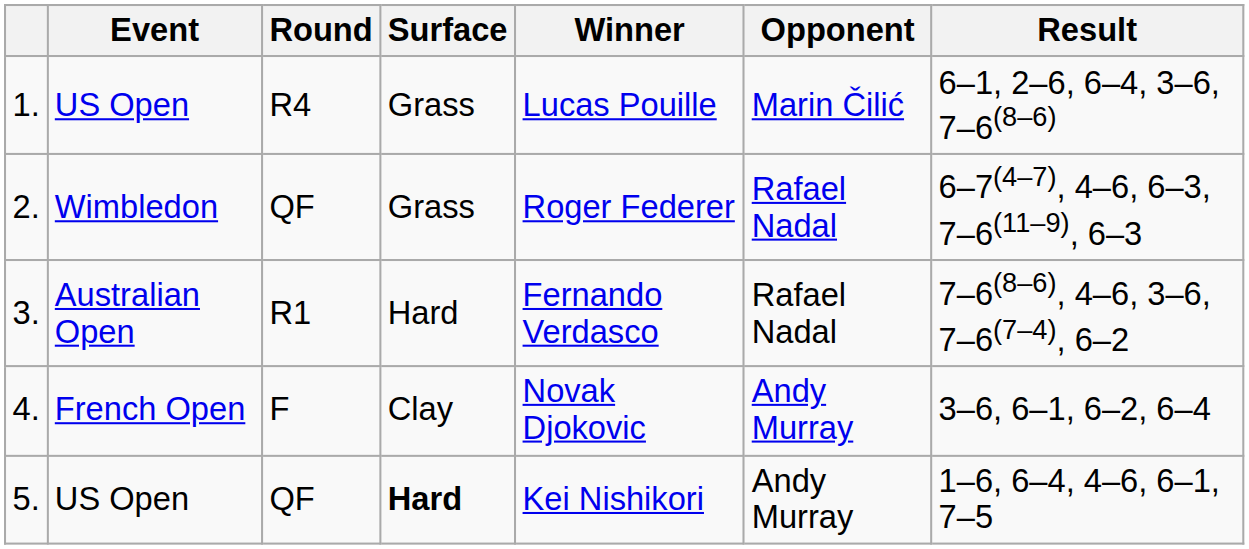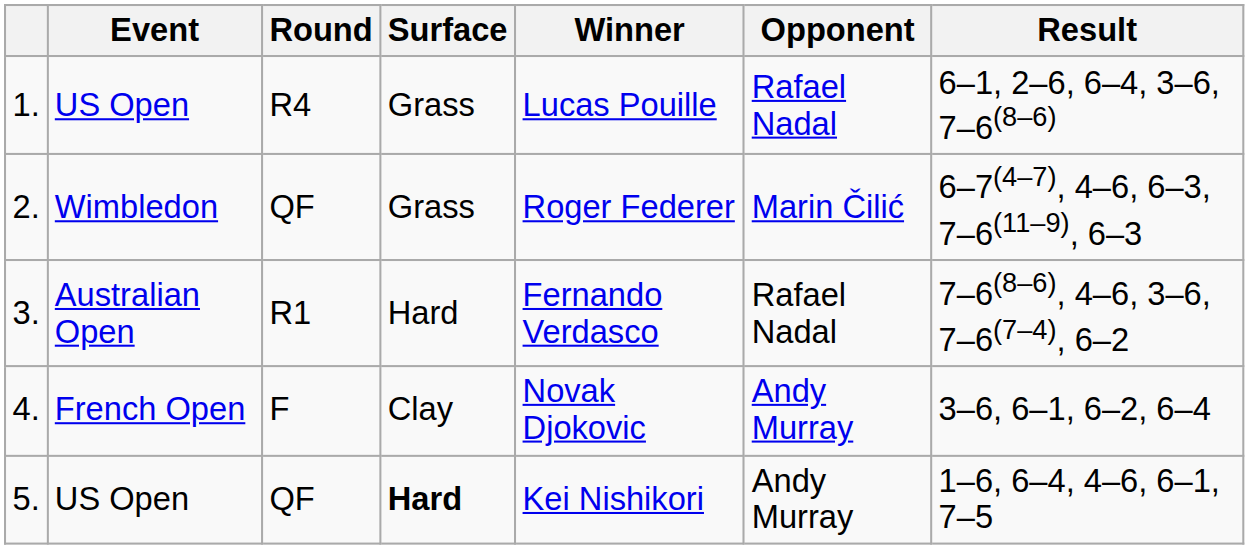1. | Opponent: Marin Čilić -> Rafael Nadal
2. | Opponent: Rafael Nadal -> Marin Čilić
